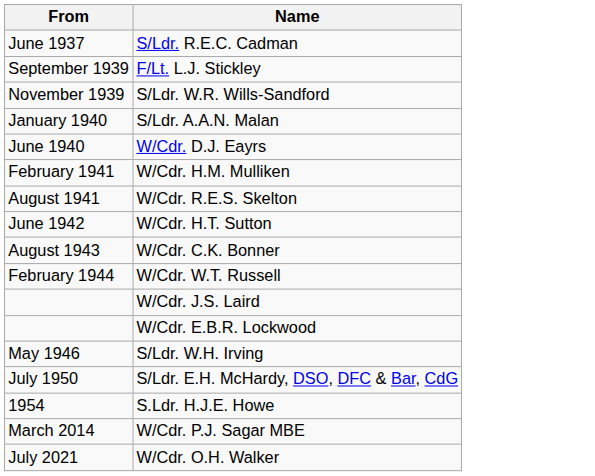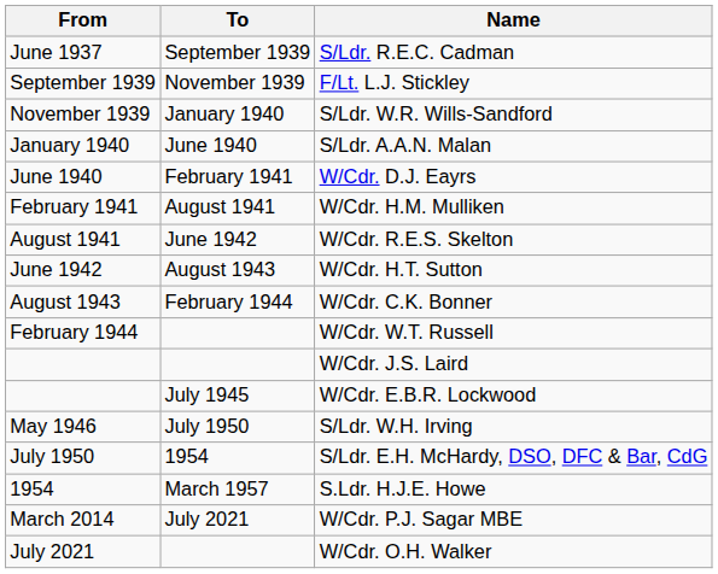+ column: To | September 1939 | November 1939 | January 1940 | June 1940 | February 1941 | August 1941 | June 1942 | August 1943 | February 1944 | July 1945 | July 1950 | 1954 | March 1957 | July 2021
